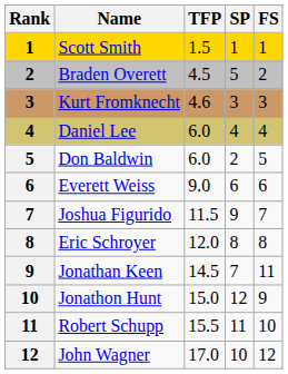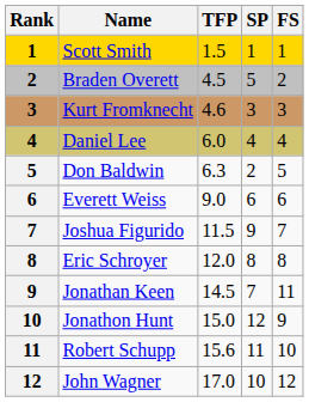Don Baldwin | TFP: 6.0 -> 6.3
Robert Schupp | TFP: 15.5 -> 15.6
